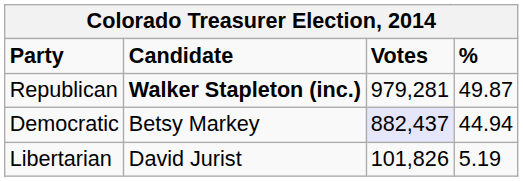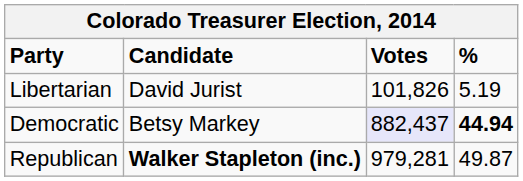rows swapped: Republican <-> Libertarian
Democratic | %: normal -> bold
